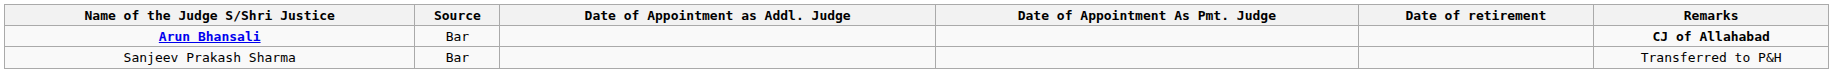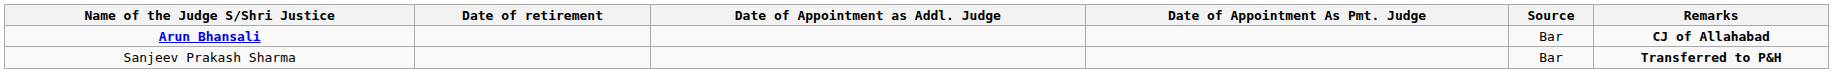columns swapped: Source <-> Date of retirement
Sanjeev Prakash Sharma | Remarks: normal -> bold
